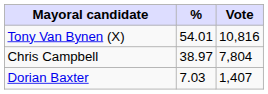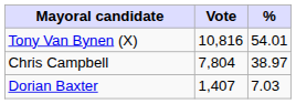columns swapped: Vote <-> %
